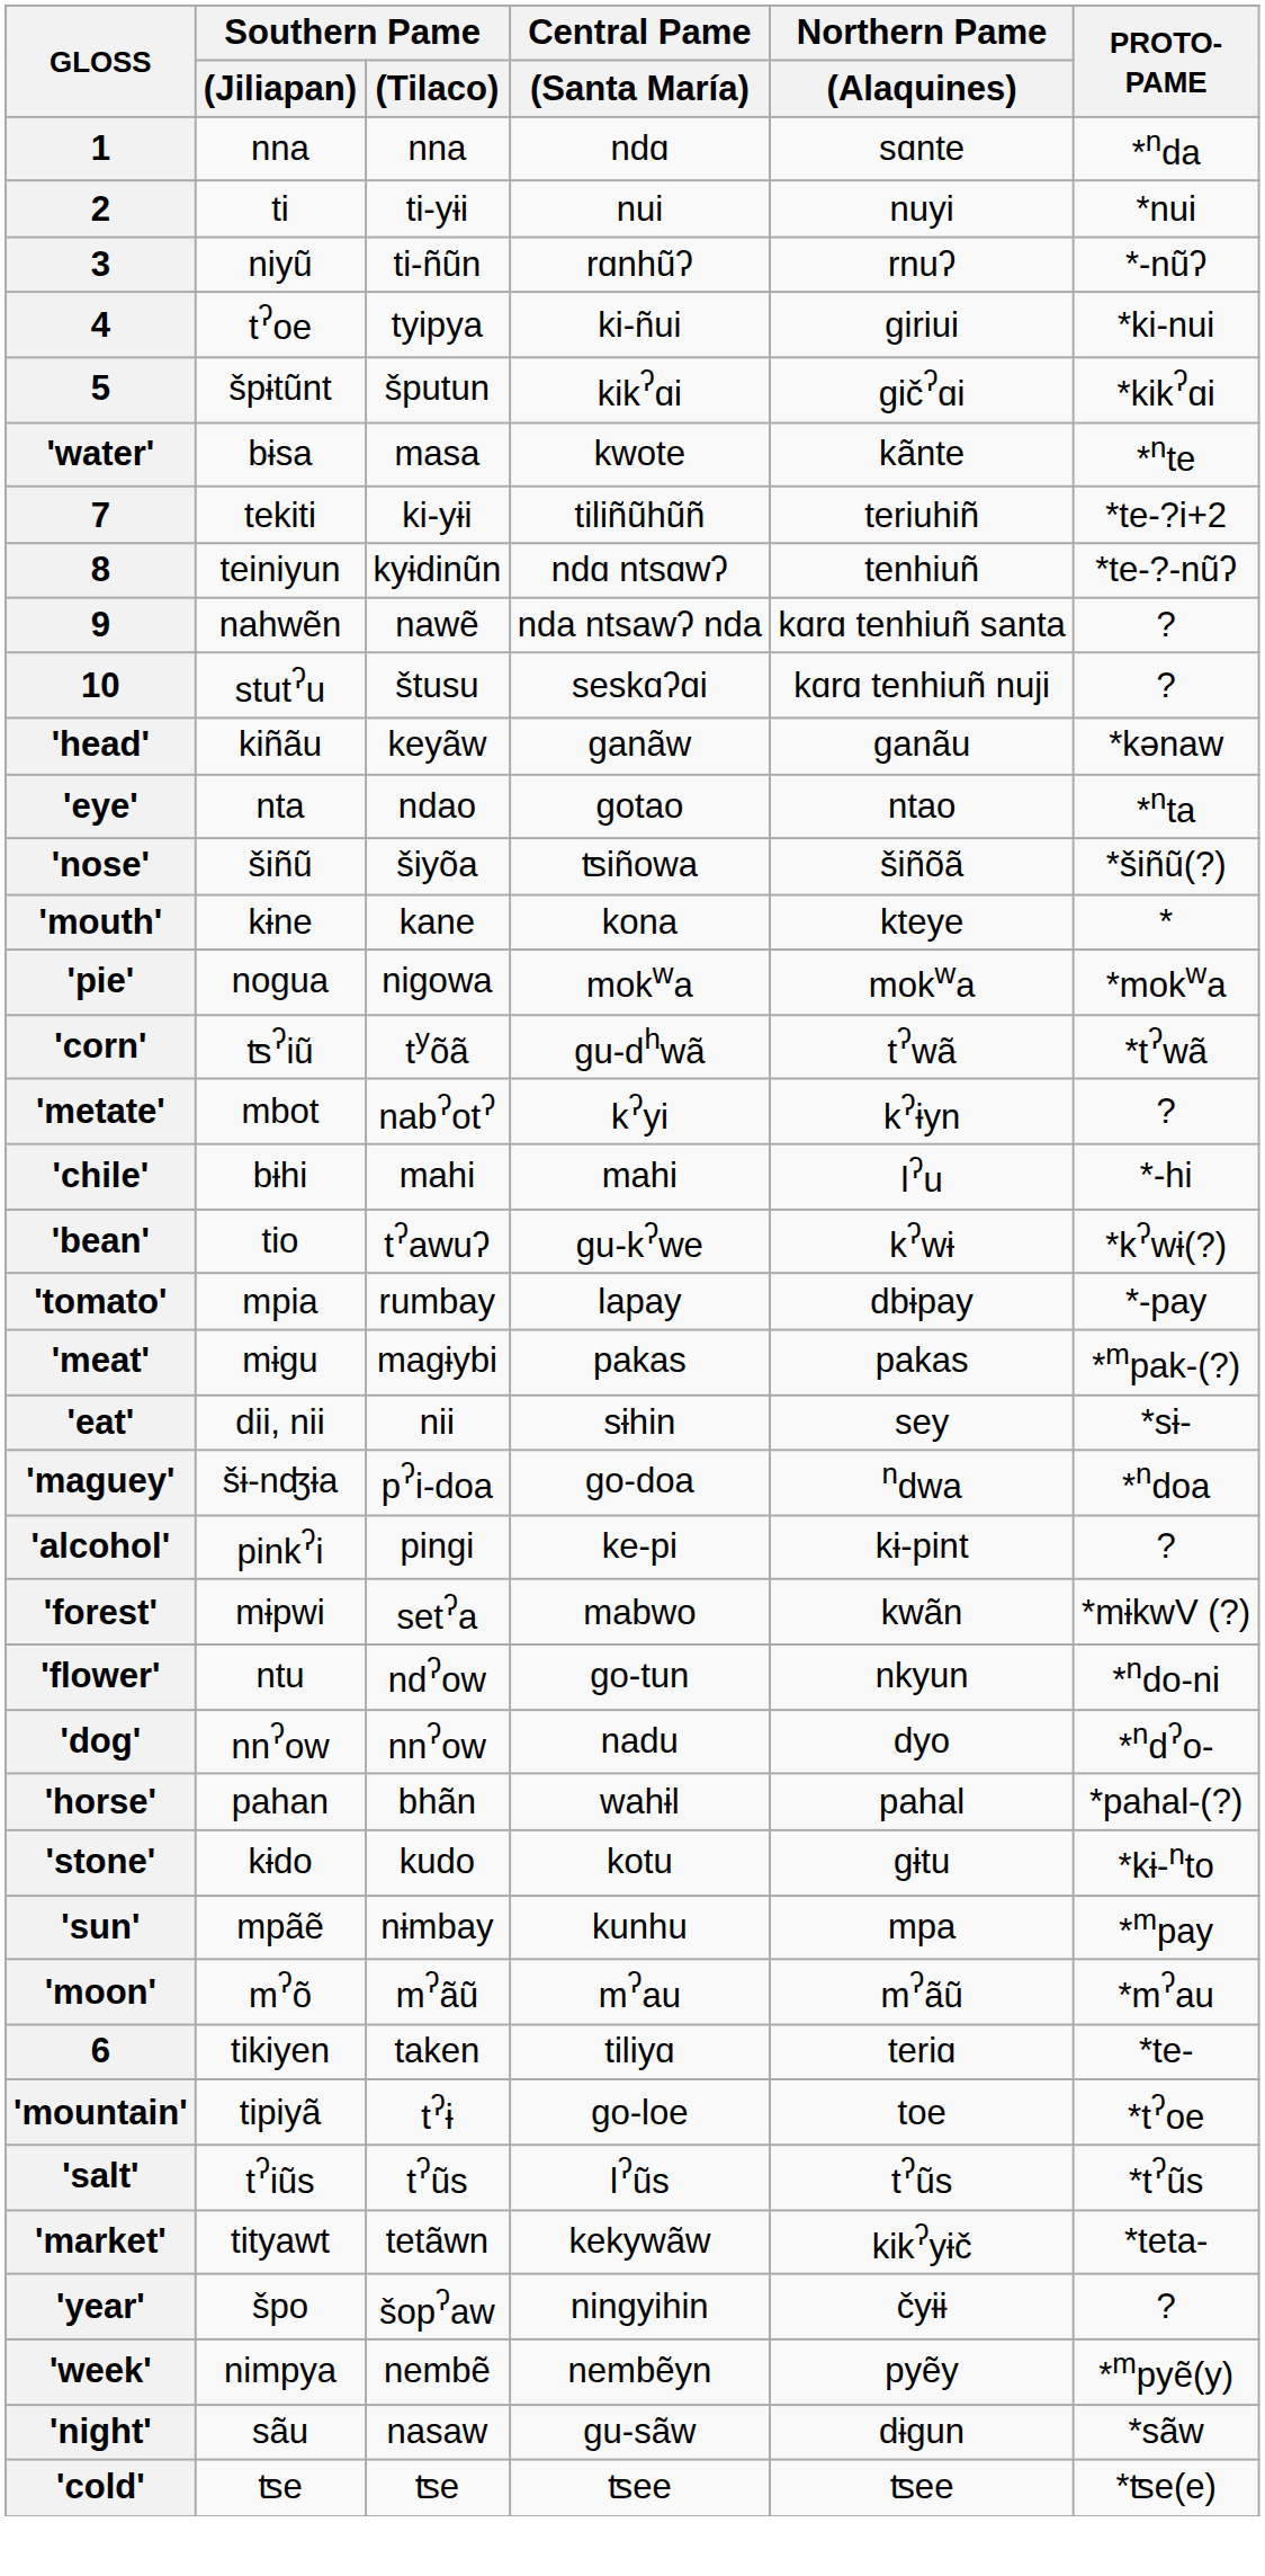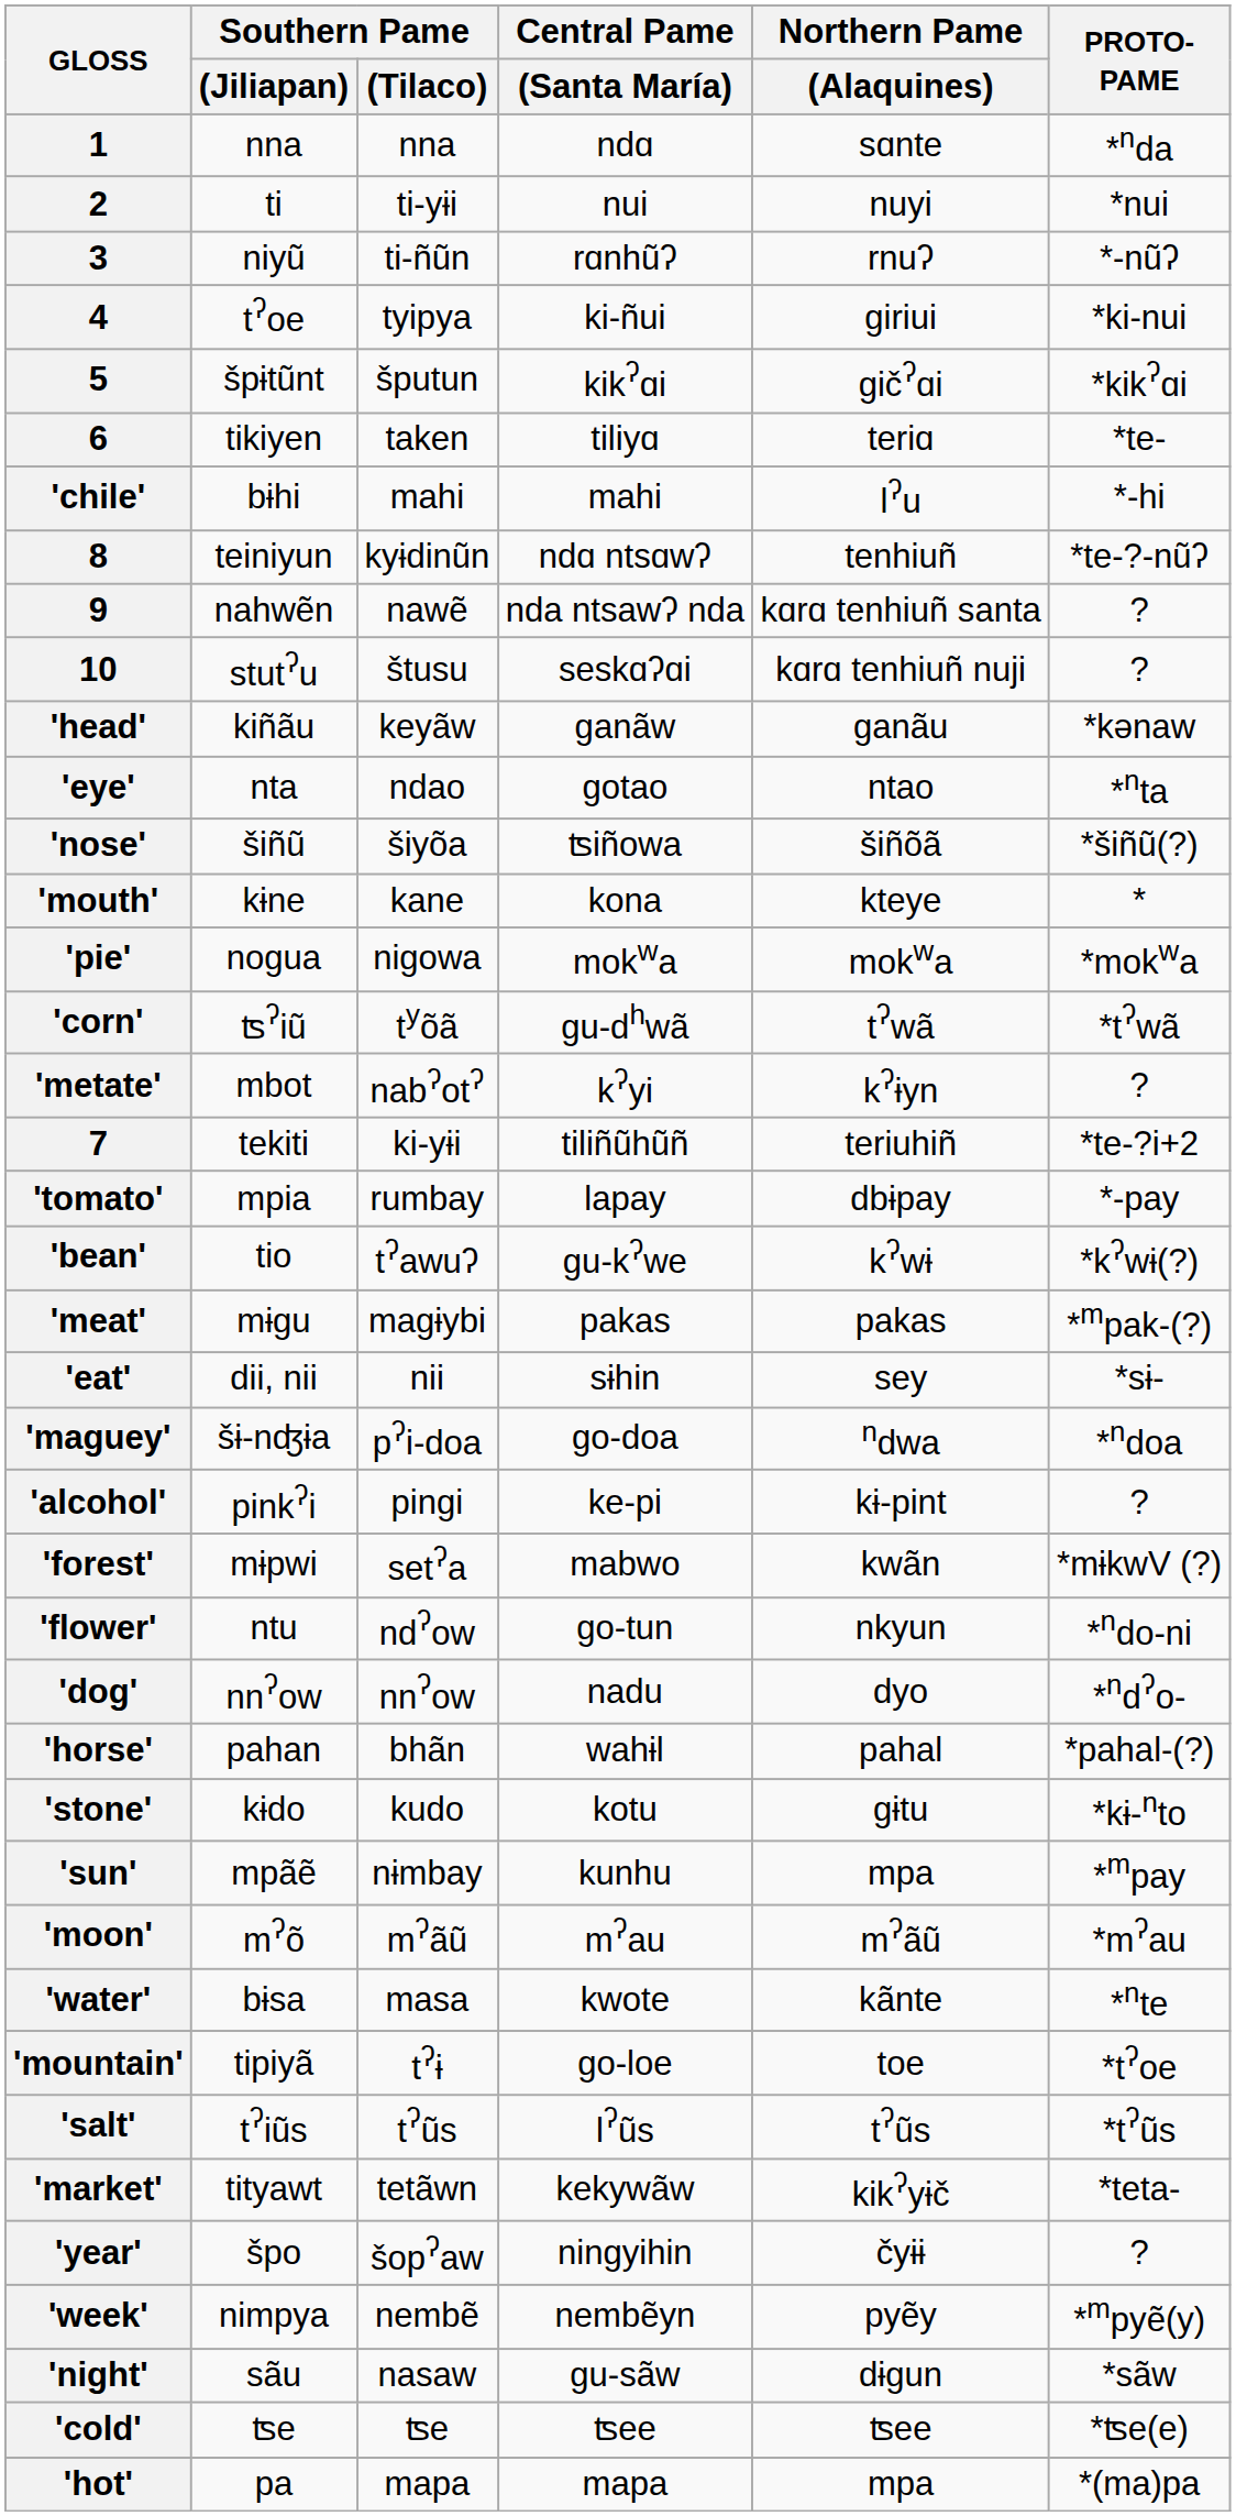rows swapped: 6 <-> 'water'
rows swapped: 7 <-> 'chile'
rows swapped: 'tomato' <-> 'bean'
+ row: 'hot' | pa | mapa | mapa | mpa | *(ma)pa
